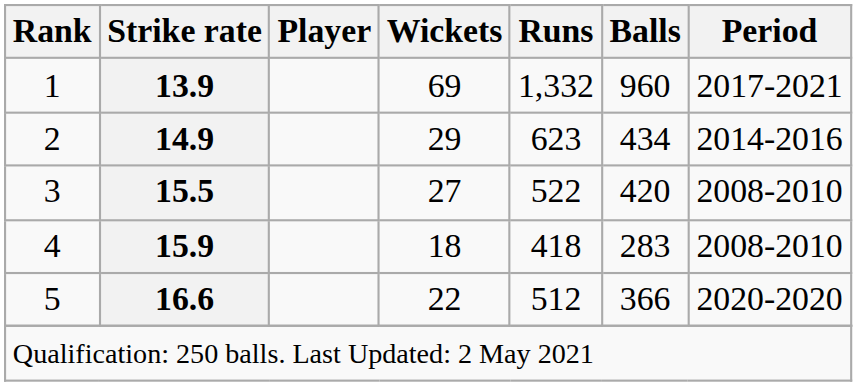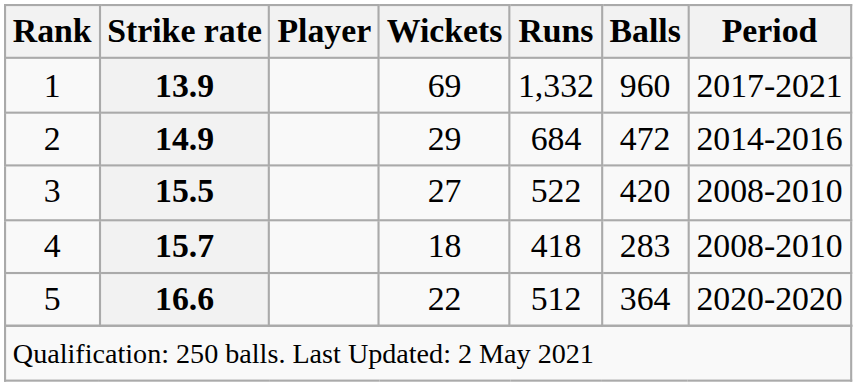2 | Runs: 623 -> 684
2 | Balls: 434 -> 472
4 | Strike rate: 15.9 -> 15.7
5 | Balls: 366 -> 364
